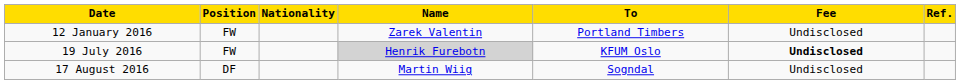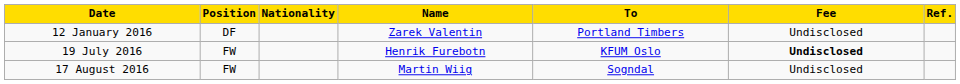12 January 2016 | Position: FW -> DF
19 July 2016 | Name: lightgrey background -> no background
17 August 2016 | Position: DF -> FW
